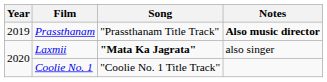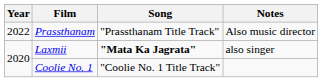Prassthanam | Year: 2019 -> 2022
Prassthanam | Notes: bold -> normal
